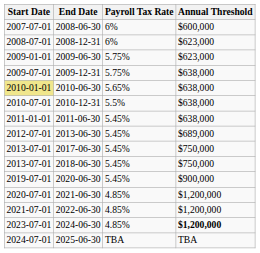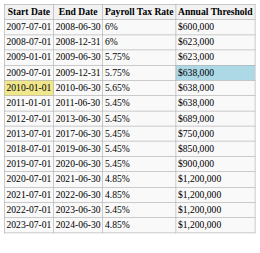2009-12-31 | Annual Threshold: no background -> lightblue background
- row: 2010-07-01 | 2010-12-31 | 5.5% | $638,000
- row: 2013-07-01 | 2018-06-30 | 5.45% | $750,000
+ row: 2018-07-01 | 2019-06-30 | 5.45% | $850,000
+ row: 2022-07-01 | 2023-06-30 | 5.45% | $1,200,000
2024-06-30 | Annual Threshold: bold -> normal
- row: 2024-07-01 | 2025-06-30 | TBA | TBA
